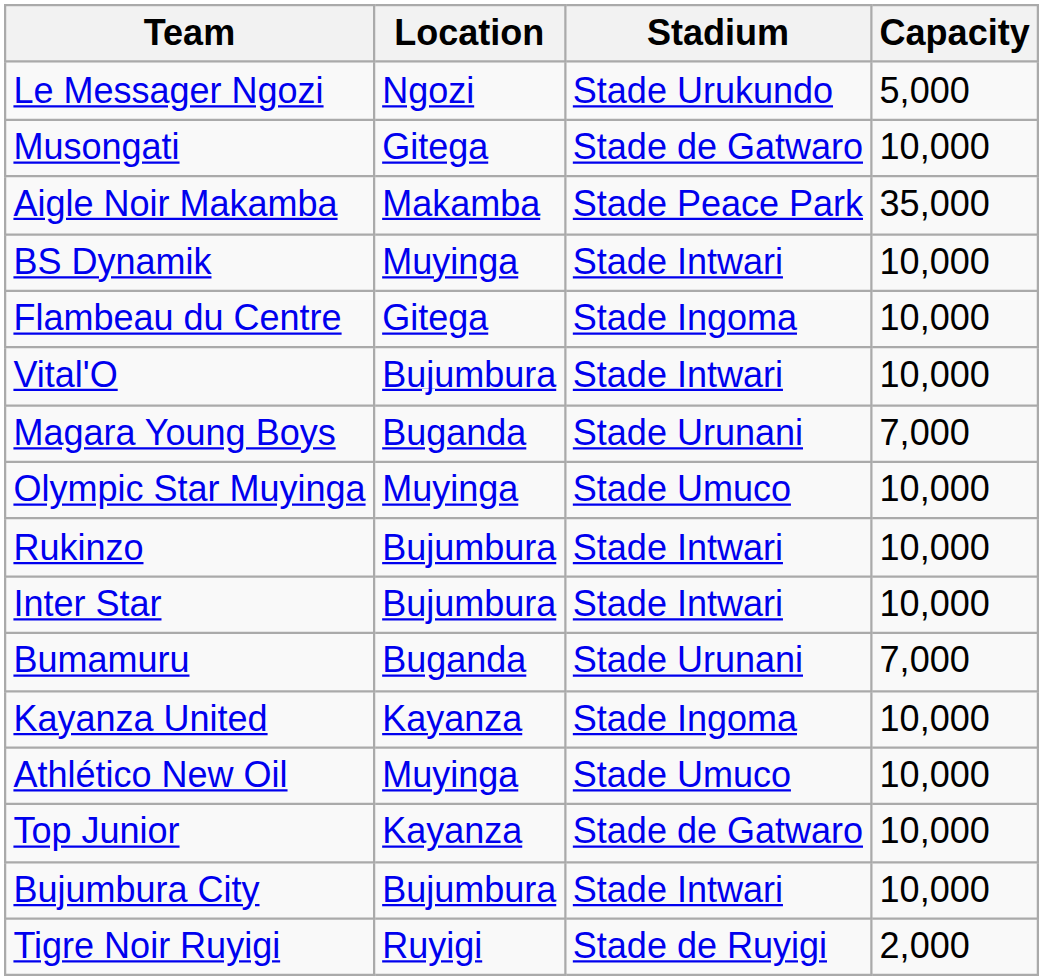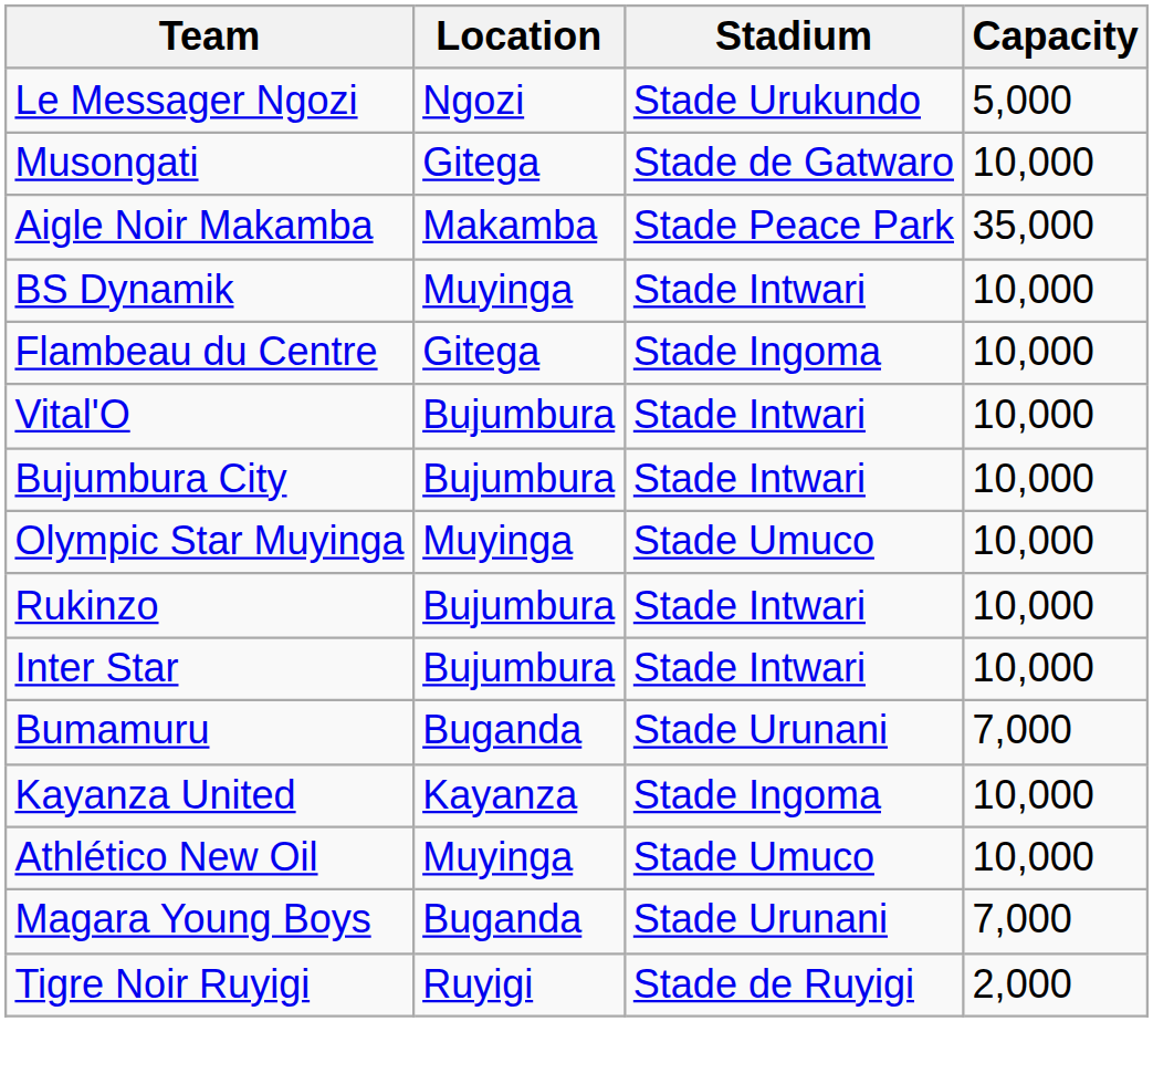rows swapped: Bujumbura City <-> Magara Young Boys
- row: Top Junior | Kayanza | Stade de Gatwaro | 10,000
